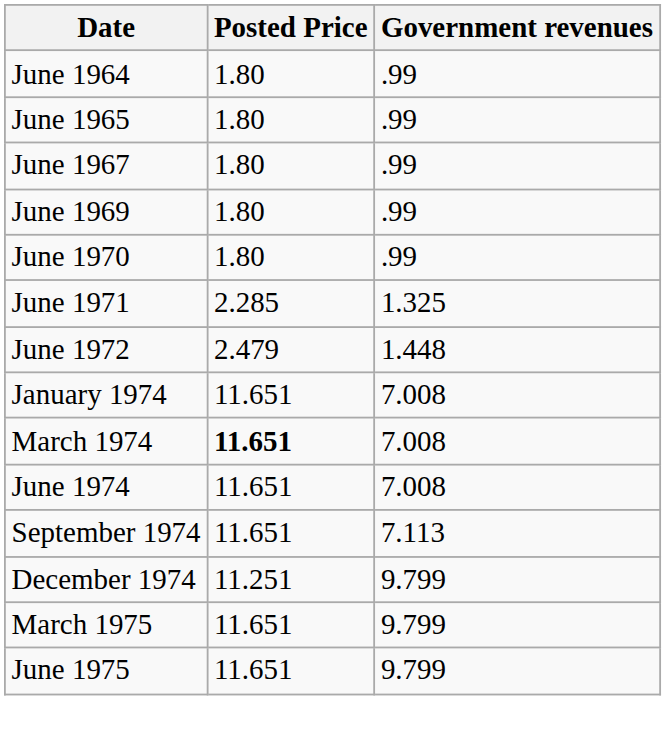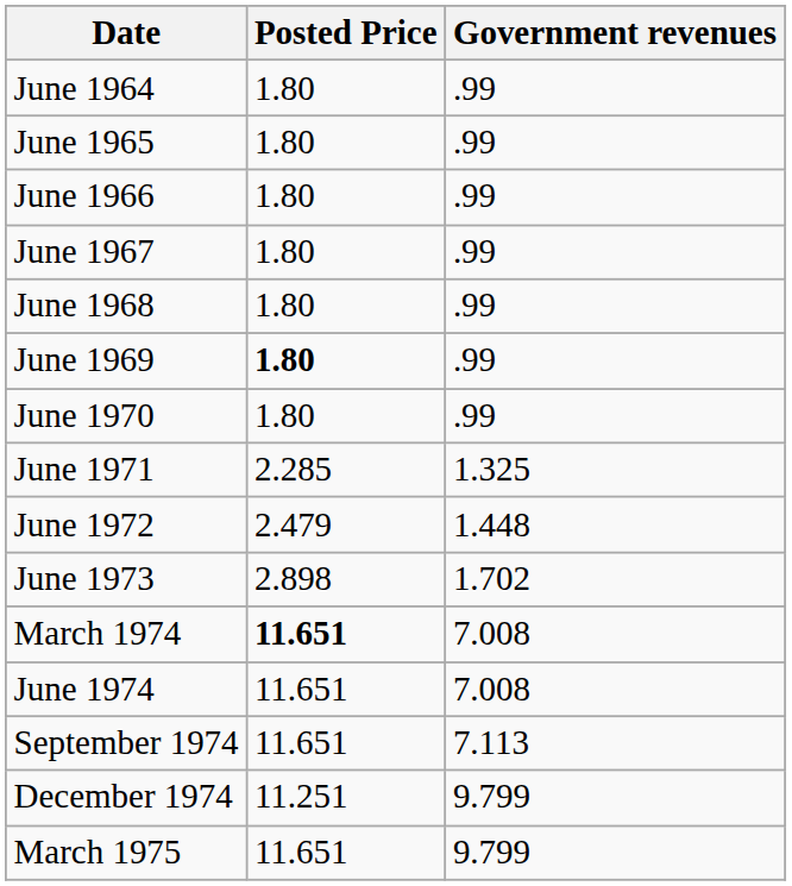+ row: June 1966 | 1.80 | .99
+ row: June 1968 | 1.80 | .99
June 1969 | Posted Price: normal -> bold
+ row: June 1973 | 2.898 | 1.702
- row: January 1974 | 11.651 | 7.008
- row: June 1975 | 11.651 | 9.799
